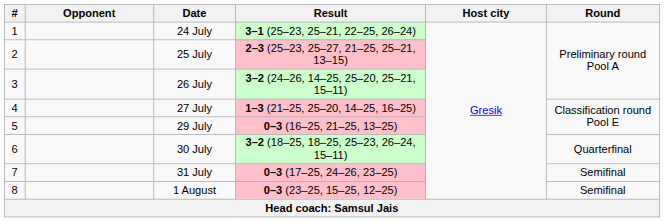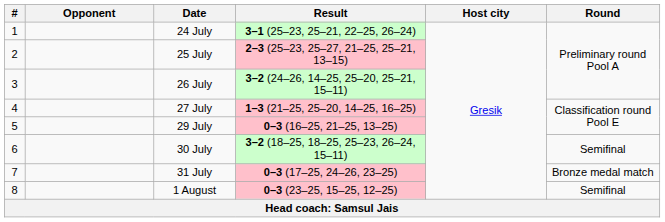30 July | Round: Quarterfinal -> Semifinal
31 July | Round: Semifinal -> Bronze medal match
